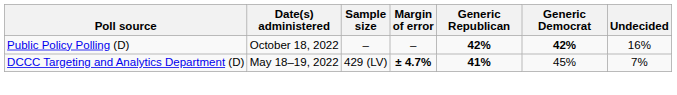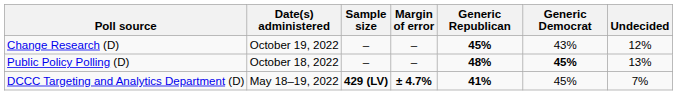+ row: Change Research (D) | October 19, 2022 | – | – | 45% | 43% | 12%
Public Policy Polling (D) | Generic Republican: 42% -> 48%
Public Policy Polling (D) | Generic Democrat: 42% -> 45%
Public Policy Polling (D) | Undecided: 16% -> 13%
DCCC Targeting and Analytics Department (D) | Sample size: normal -> bold
